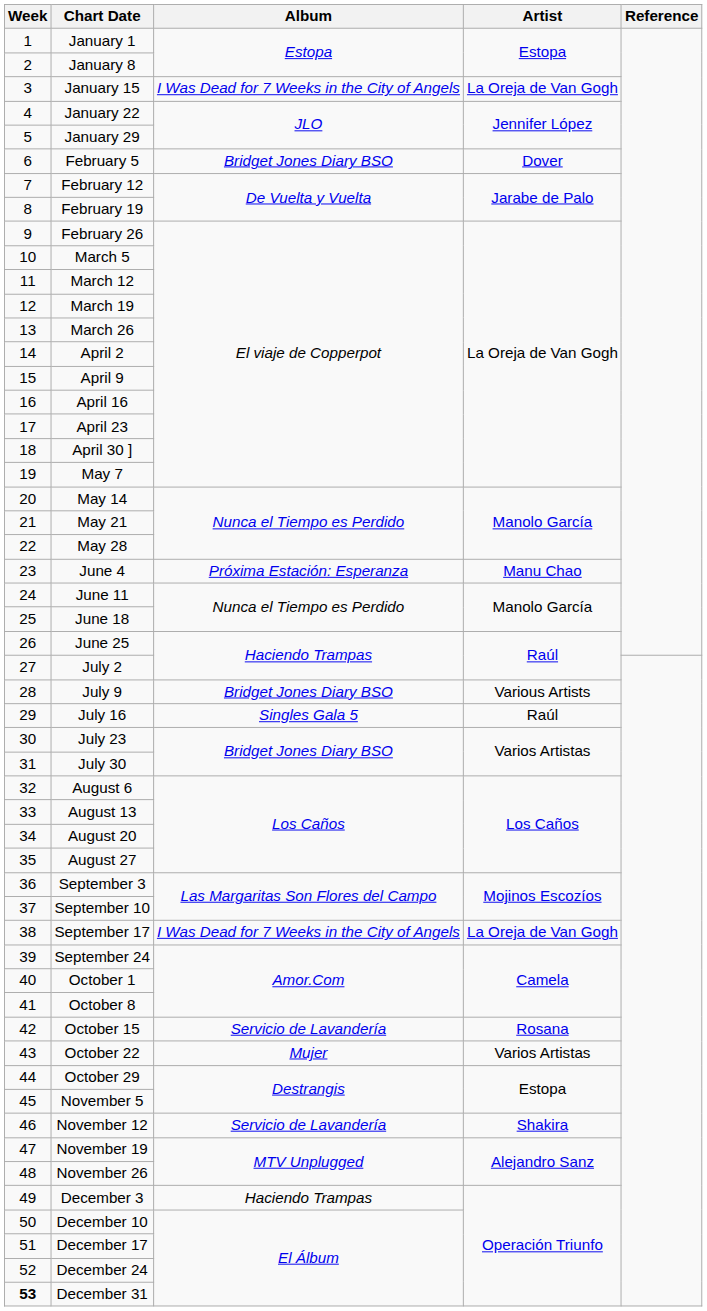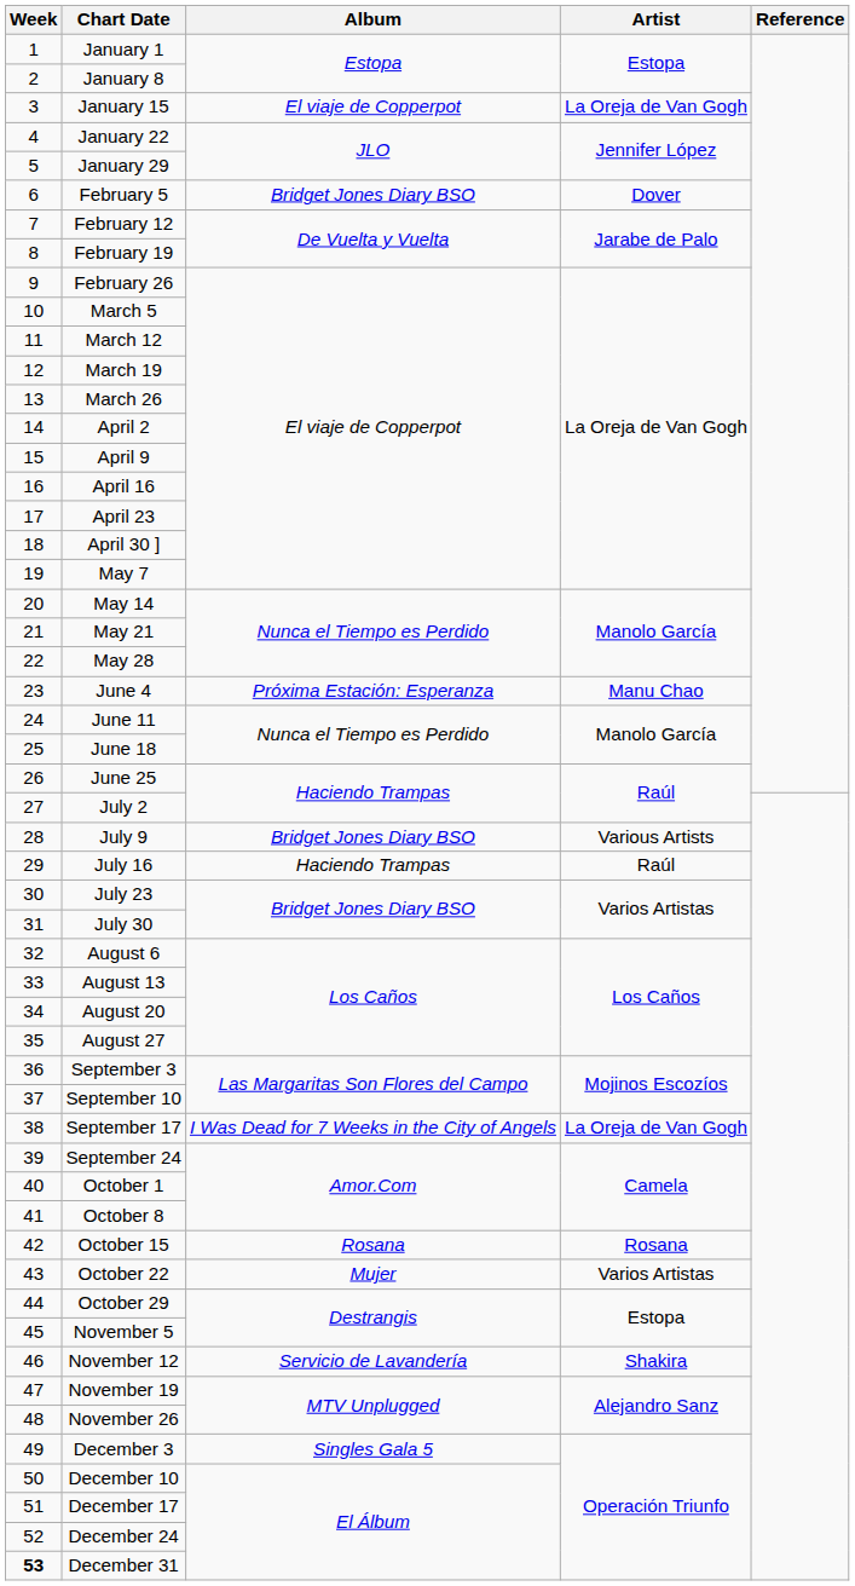January 15 | Album: I Was Dead for 7 Weeks in the City of Angels -> El viaje de Copperpot
July 16 | Album: Singles Gala 5 -> Haciendo Trampas
October 15 | Album: Servicio de Lavandería -> Rosana
December 3 | Album: Haciendo Trampas -> Singles Gala 5
